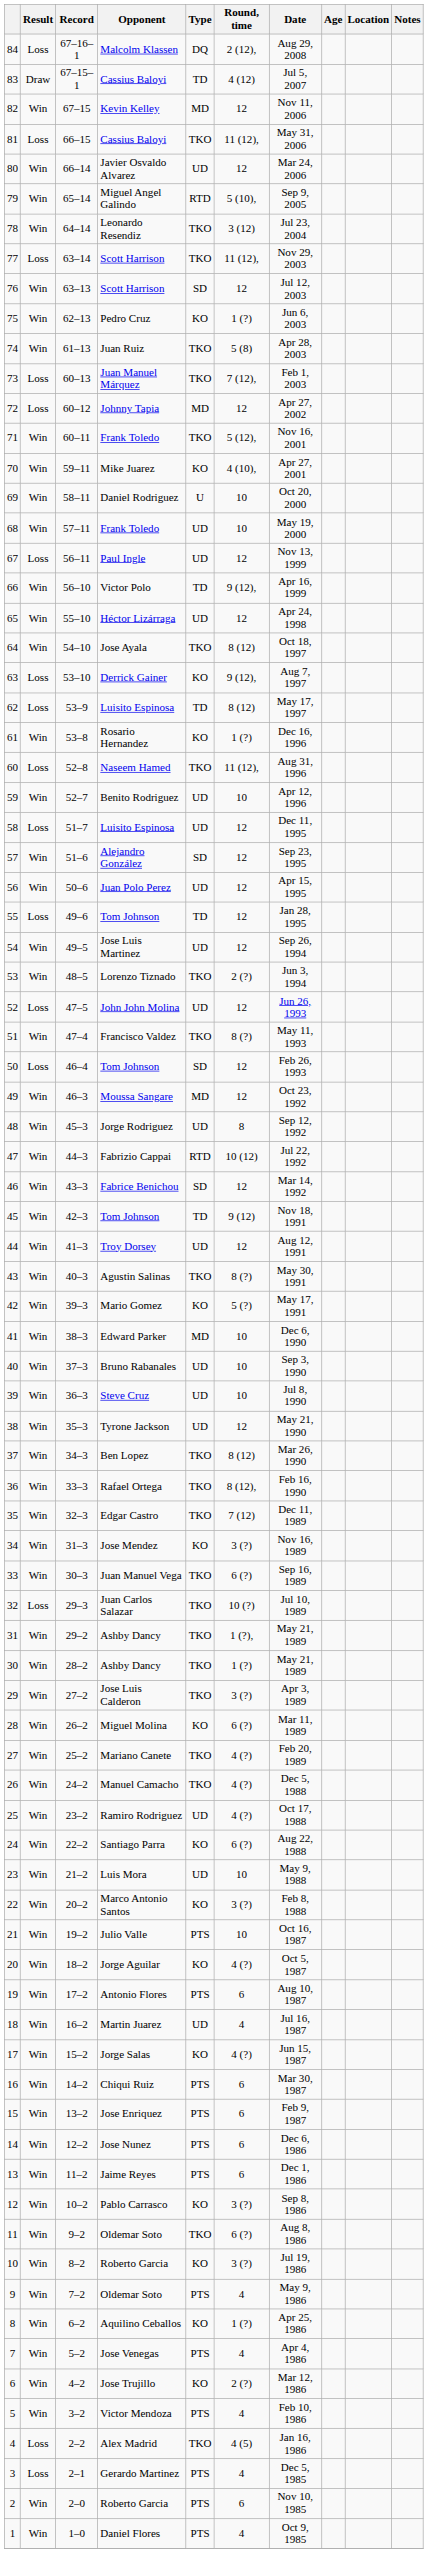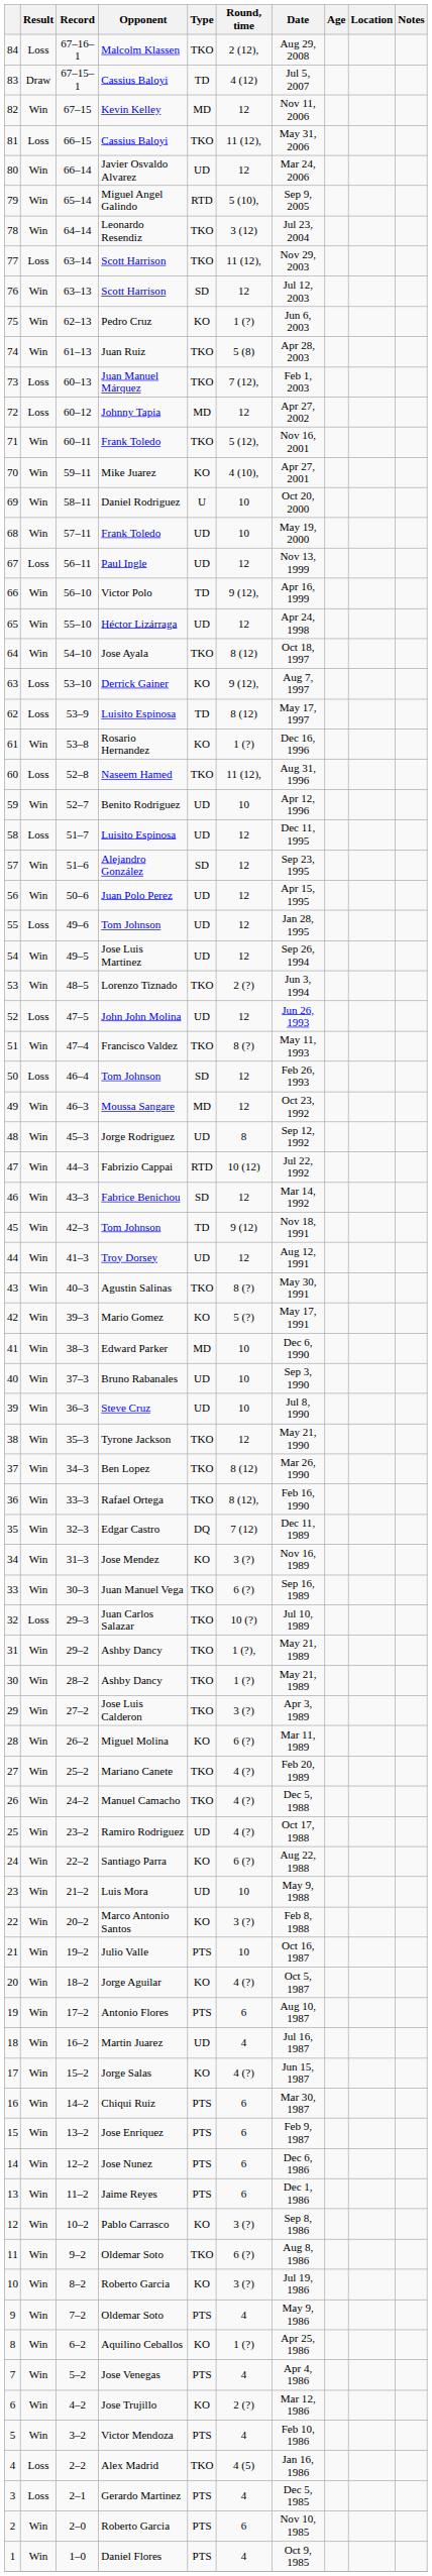84 | Type: DQ -> TKO
55 | Type: TD -> UD
38 | Type: UD -> TKO
35 | Type: TKO -> DQ
